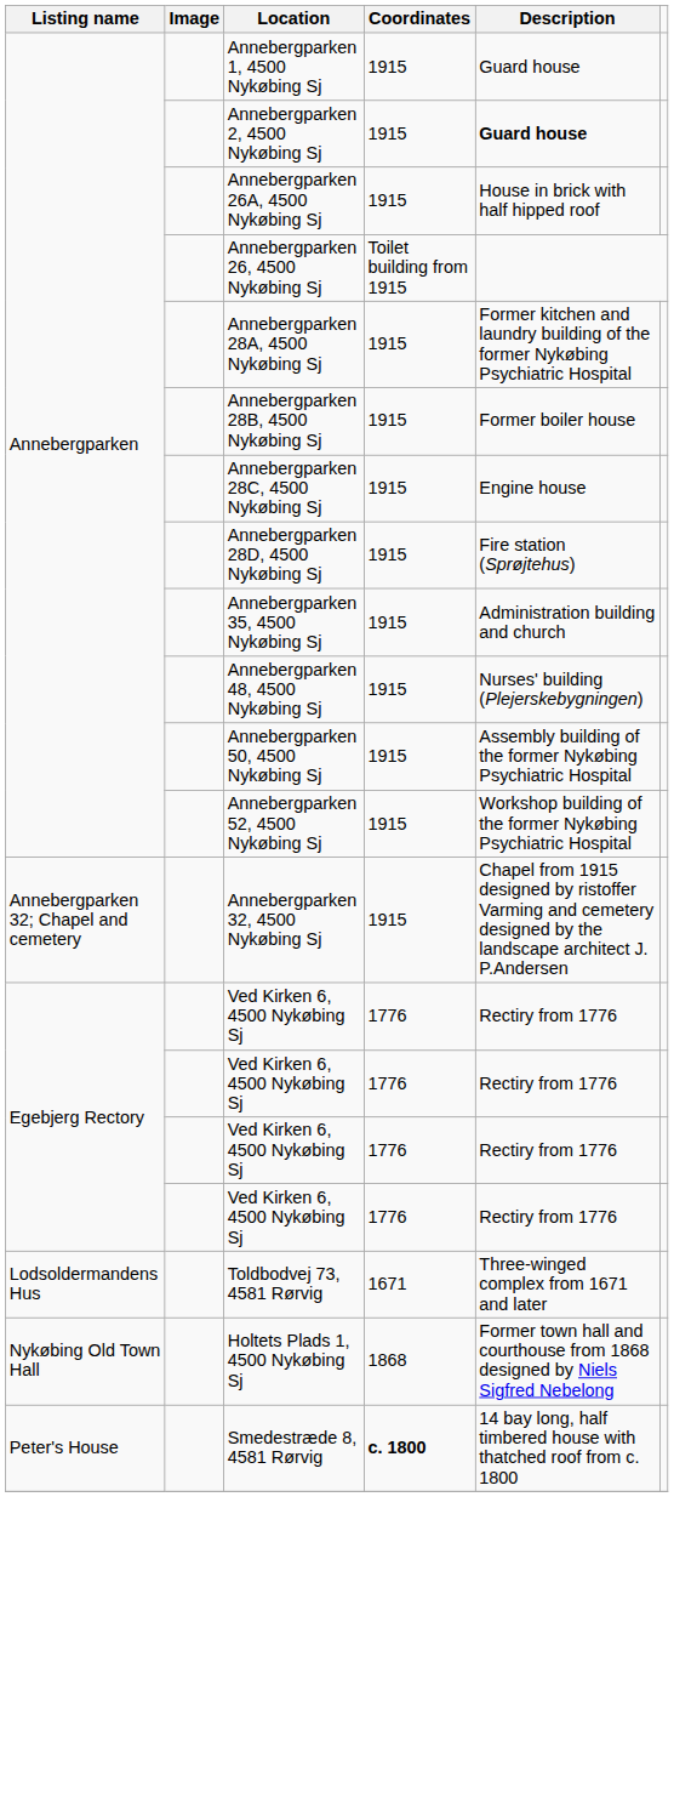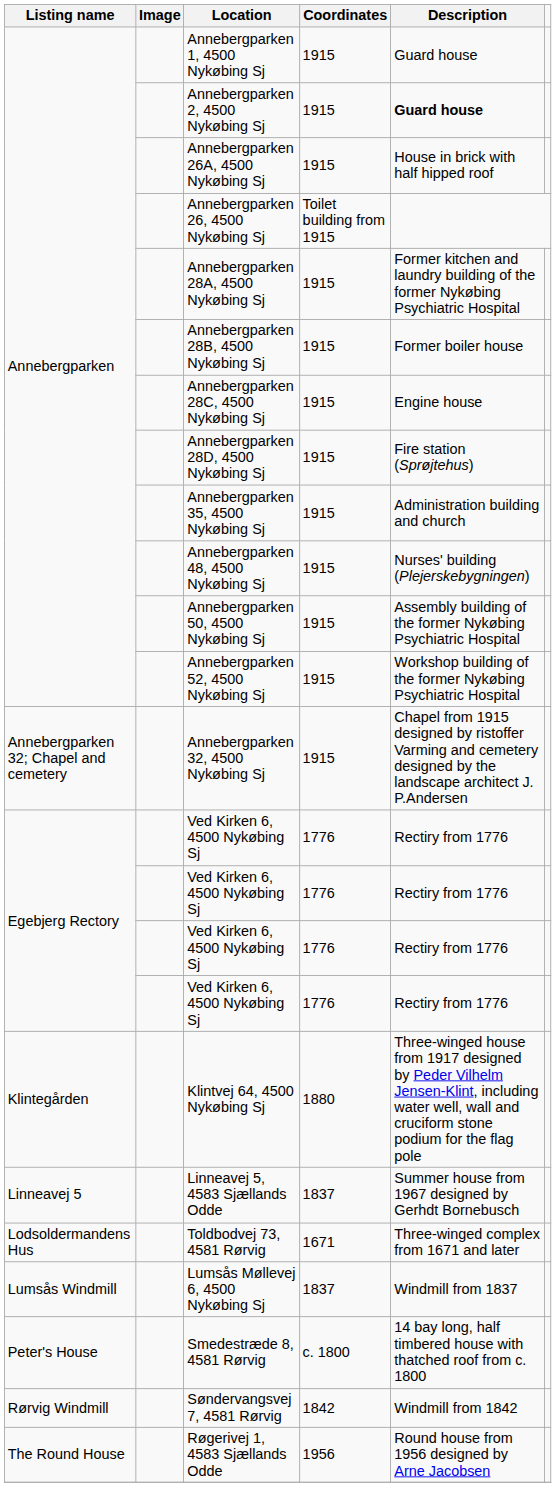+ row: Klintegården | Klintvej 64, 4500 Nykøbing Sj | 1880 | Three-winged house from 1917 designed by Peder Vilhelm Jensen-Klint, including water well, wall and cruciform stone podium for the flag pole
+ row: Linneavej 5 | Linneavej 5, 4583 Sjællands Odde | 1837 | Summer house from 1967 designed by Gerhdt Bornebusch
+ row: Lumsås Windmill | Lumsås Møllevej 6, 4500 Nykøbing Sj | 1837 | Windmill from 1837
- row: Nykøbing Old Town Hall | Holtets Plads 1, 4500 Nykøbing Sj | 1868 | Former town hall and courthouse from 1868 designed by Niels Sigfred Nebelong
Smedestræde 8, 4581 Rørvig | Coordinates: bold -> normal
+ row: Rørvig Windmill | Søndervangsvej 7, 4581 Rørvig | 1842 | Windmill from 1842
+ row: The Round House | Røgerivej 1, 4583 Sjællands Odde | 1956 | Round house from 1956 designed by Arne Jacobsen
